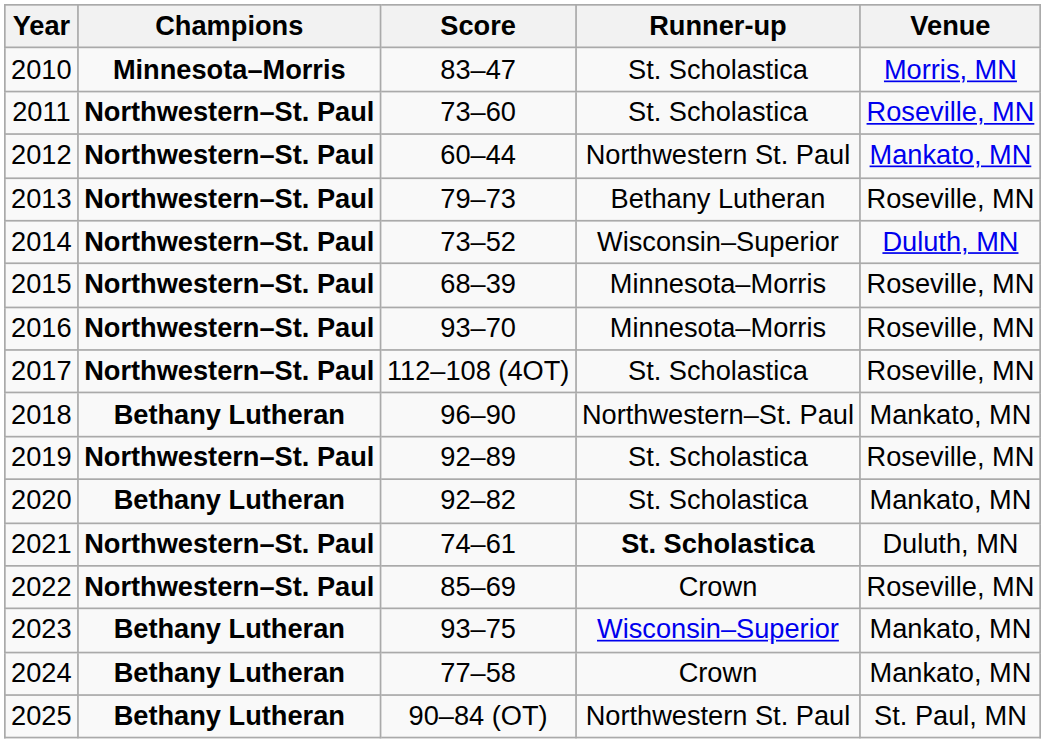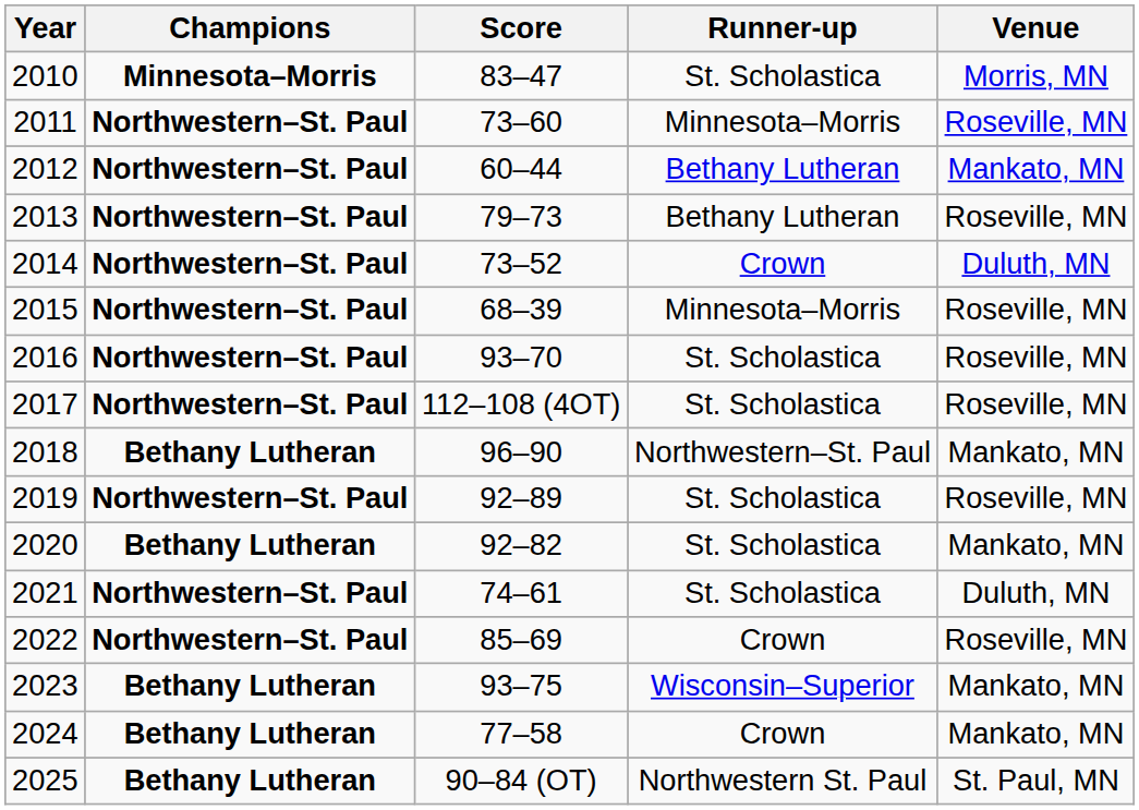2011 | Runner-up: St. Scholastica -> Minnesota–Morris
2012 | Runner-up: Northwestern St. Paul -> Bethany Lutheran
2014 | Runner-up: Wisconsin–Superior -> Crown
2016 | Runner-up: Minnesota–Morris -> St. Scholastica
2021 | Runner-up: bold -> normal
